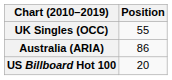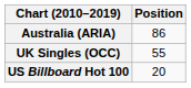rows swapped: Australia (ARIA) <-> UK Singles (OCC)
